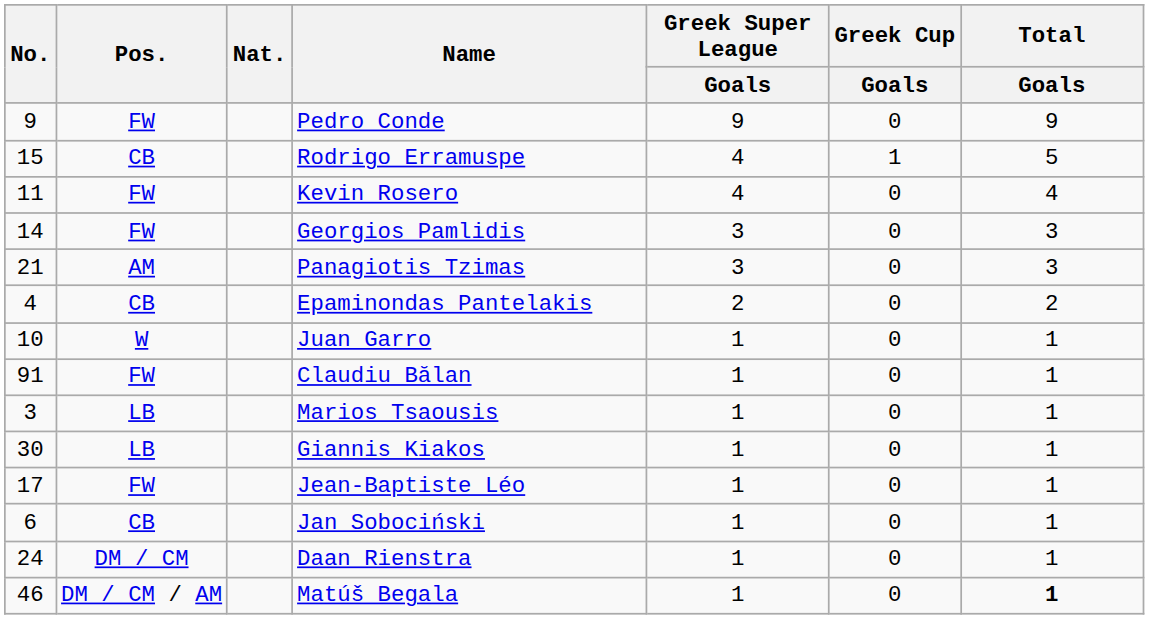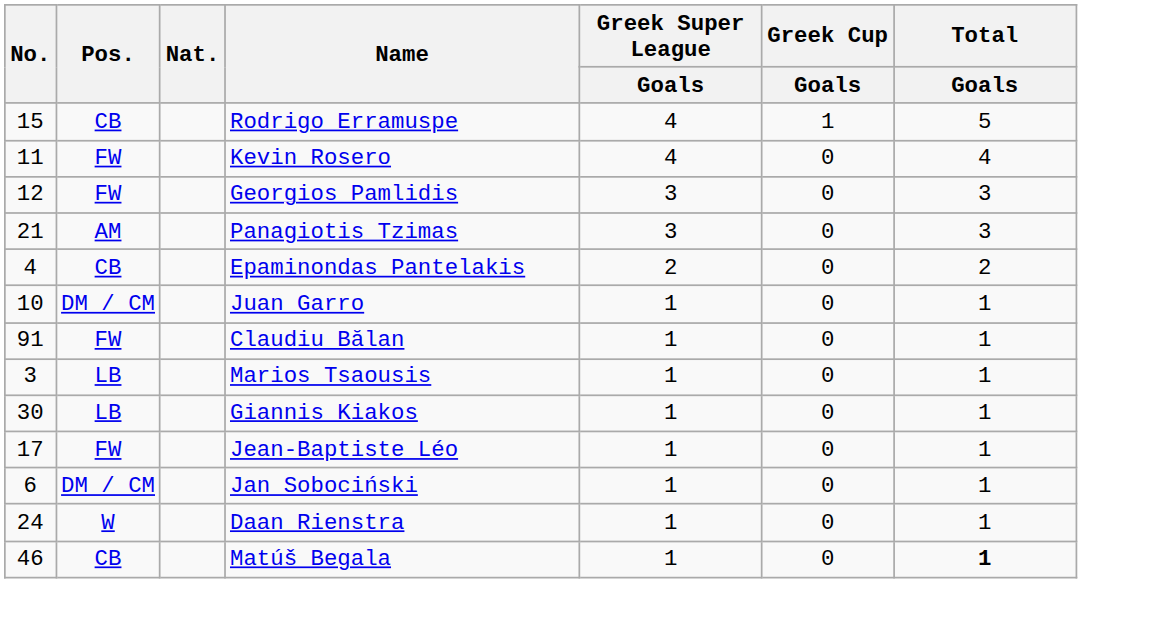- row: 9 | FW | Pedro Conde | 9 | 0 | 9
Georgios Pamlidis | No.: 14 -> 12
Juan Garro | Pos.: W -> DM / CM
Jan Sobociński | Pos.: CB -> DM / CM
Daan Rienstra | Pos.: DM / CM -> W
Matúš Begala | Pos.: DM / CM / AM -> CB
